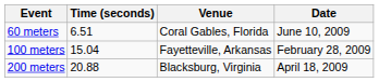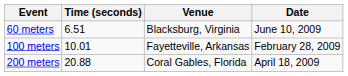60 meters | Venue: Coral Gables, Florida -> Blacksburg, Virginia
100 meters | Time (seconds): 15.04 -> 10.01
200 meters | Venue: Blacksburg, Virginia -> Coral Gables, Florida
